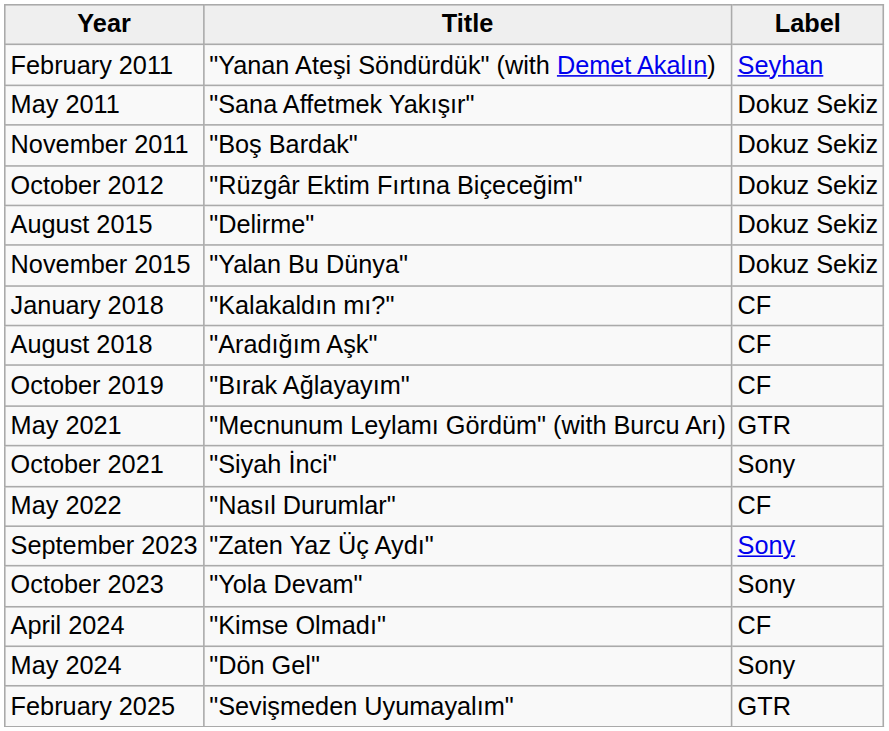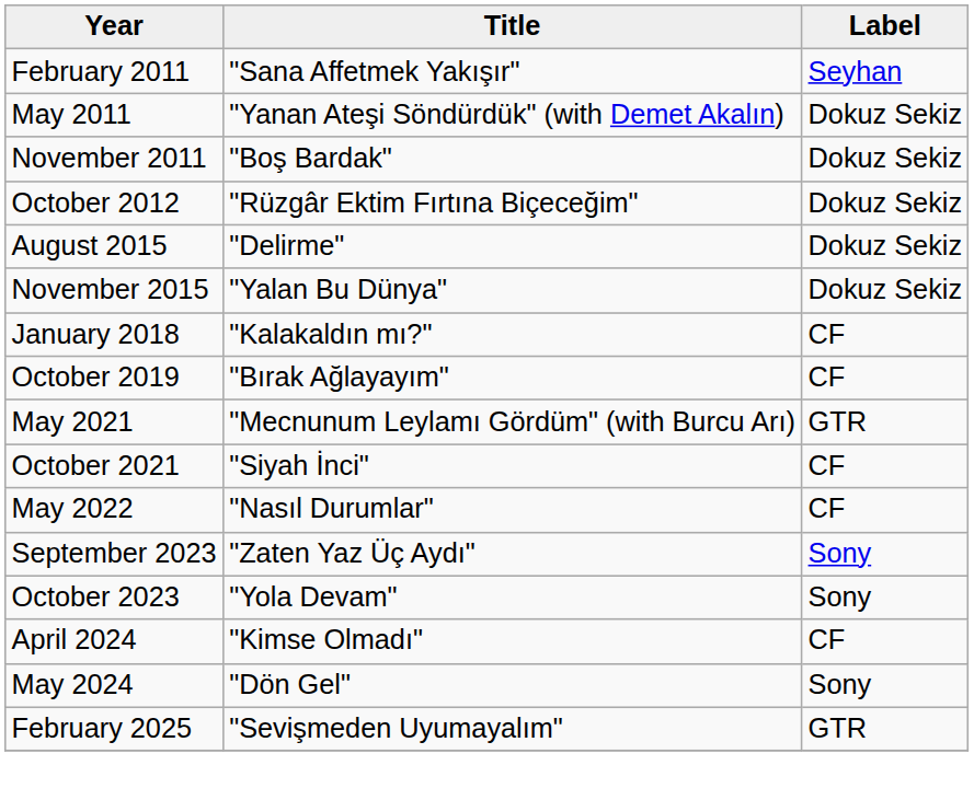February 2011 | Title: "Yanan Ateşi Söndürdük" (with Demet Akalın) -> "Sana Affetmek Yakışır"
May 2011 | Title: "Sana Affetmek Yakışır" -> "Yanan Ateşi Söndürdük" (with Demet Akalın)
- row: August 2018 | "Aradığım Aşk" | CF
October 2021 | Label: Sony -> CF
